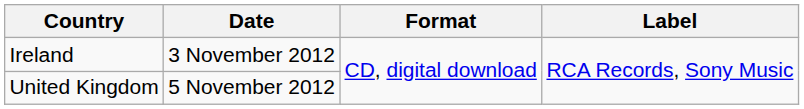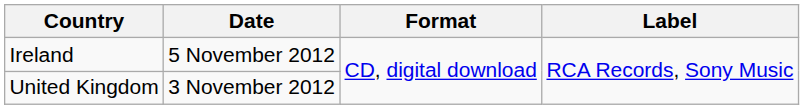Ireland | Date: 3 November 2012 -> 5 November 2012
United Kingdom | Date: 5 November 2012 -> 3 November 2012
